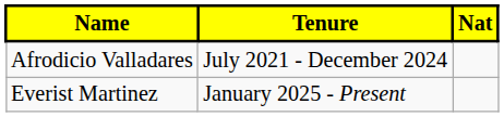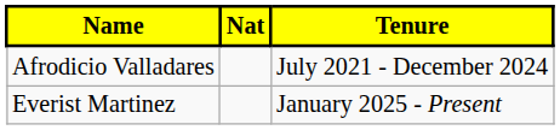columns swapped: Nat <-> Tenure
